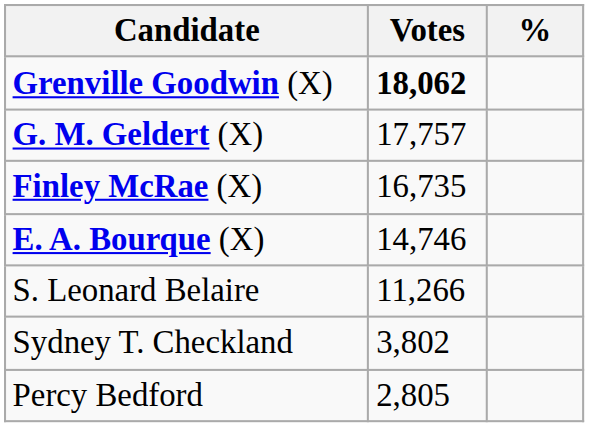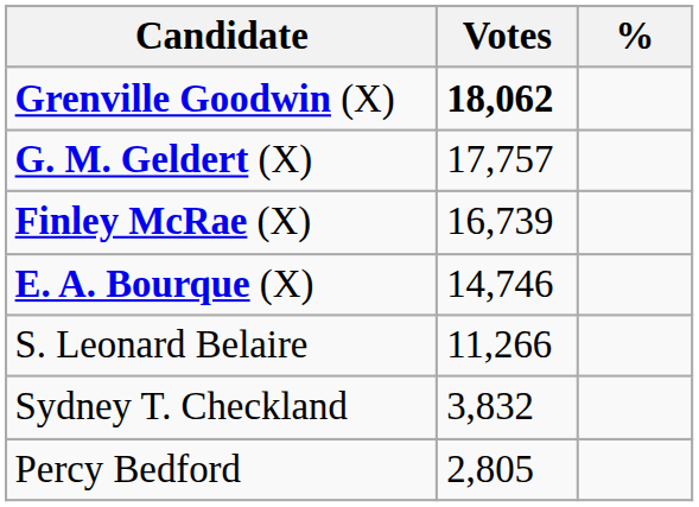Finley McRae (X) | Votes: 16,735 -> 16,739
Sydney T. Checkland | Votes: 3,802 -> 3,832
